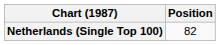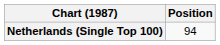Netherlands (Single Top 100) | Position: 82 -> 94
